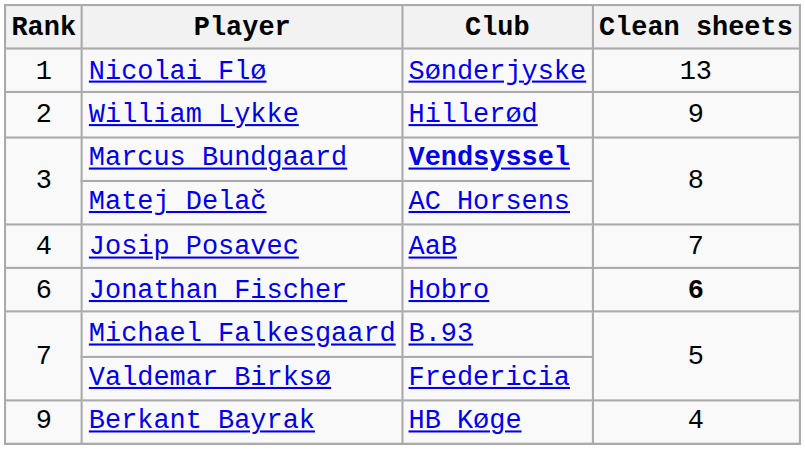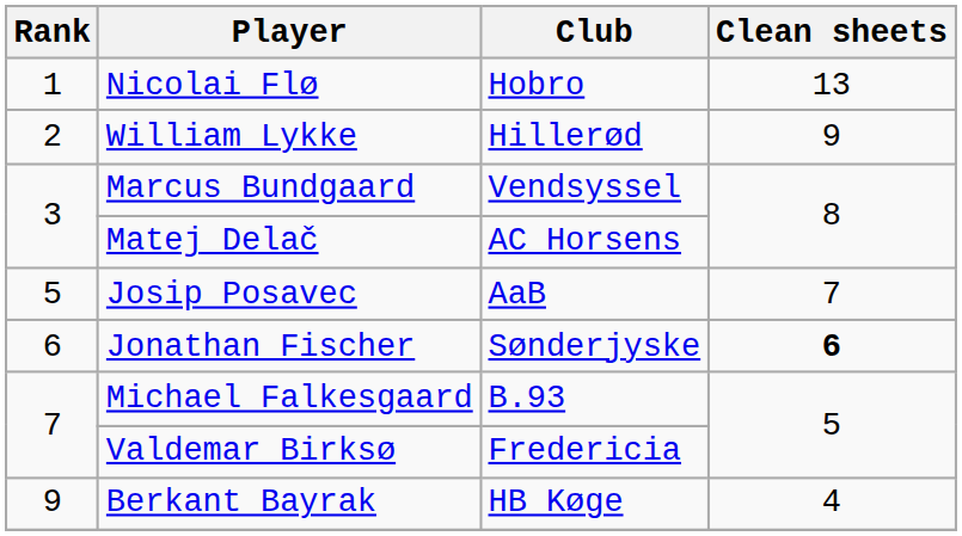Nicolai Flø | Club: Sønderjyske -> Hobro
Marcus Bundgaard | Club: bold -> normal
Josip Posavec | Rank: 4 -> 5
Jonathan Fischer | Club: Hobro -> Sønderjyske
